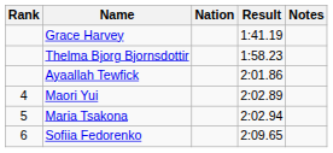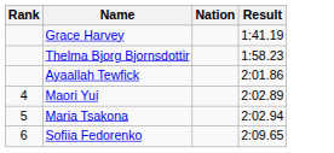- column: Notes
